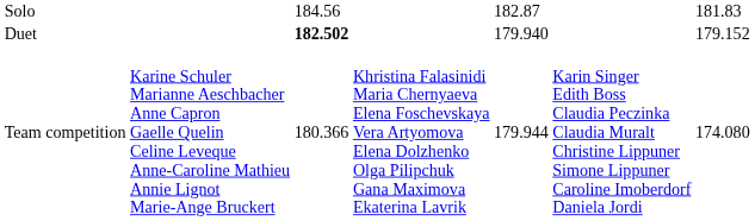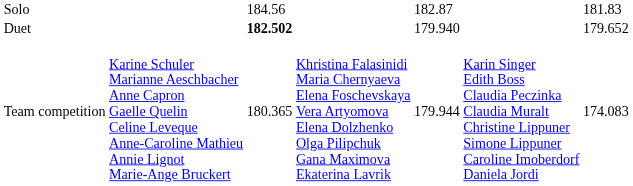Duet | column 7: 179.152 -> 179.652
Team competition | column 3: 180.366 -> 180.365
Team competition | column 7: 174.080 -> 174.083
